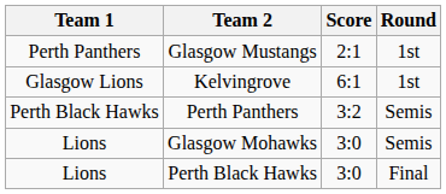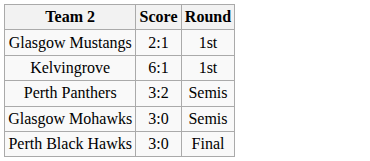- column: Team 1 | Perth Panthers | Glasgow Lions | Perth Black Hawks | Lions | Lions
